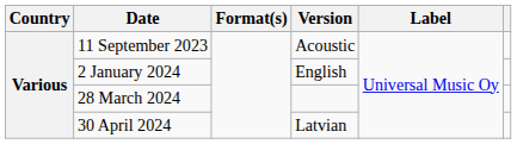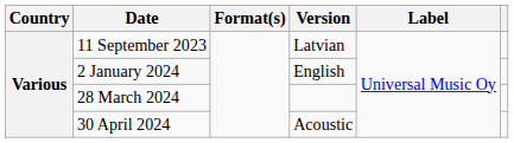11 September 2023 | Version: Acoustic -> Latvian
30 April 2024 | Version: Latvian -> Acoustic
